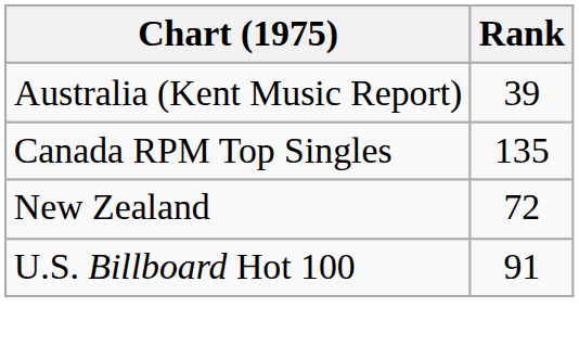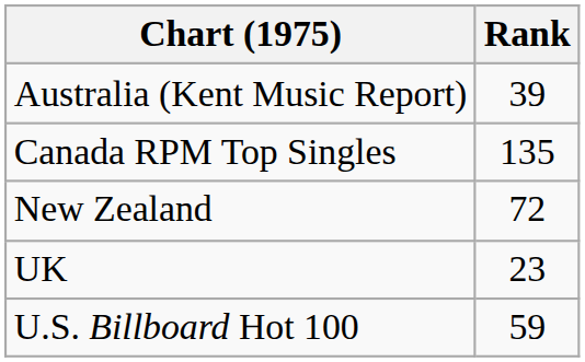+ row: UK | 23
U.S. Billboard Hot 100 | Rank: 91 -> 59
